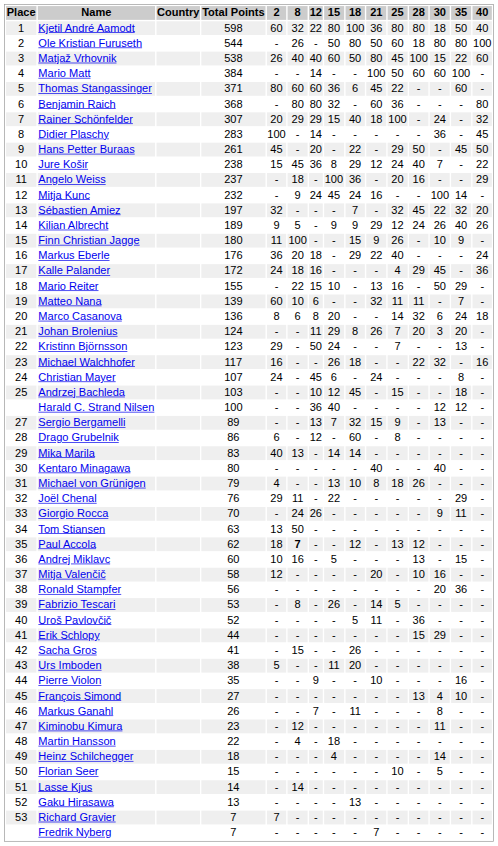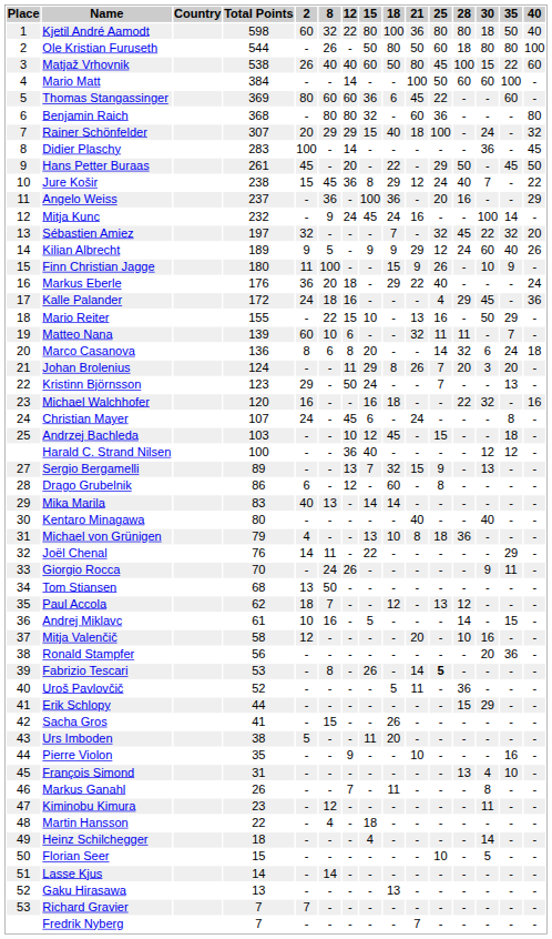Thomas Stangassinger | Total Points: 371 -> 369
Angelo Weiss | 8: 18 -> 36
Kilian Albrecht | 30: 26 -> 60
Michael Walchhofer | Total Points: 117 -> 120
Michael Walchhofer | 15: 26 -> 16
Michael von Grünigen | 28: 26 -> 36
Joël Chenal | 2: 29 -> 14
Tom Stiansen | Total Points: 63 -> 68
Paul Accola | 8: bold -> normal
Andrej Miklavc | Total Points: 60 -> 61
Andrej Miklavc | 28: 13 -> 14
Fabrizio Tescari | 25: normal -> bold
François Simond | Total Points: 27 -> 31
